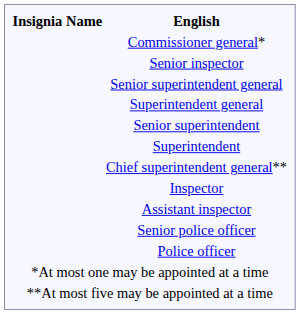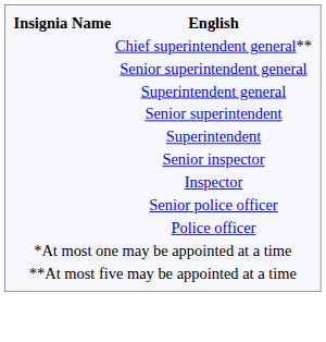- row: Commissioner general*
rows swapped: Chief superintendent general** <-> Senior inspector
- row: Assistant inspector
